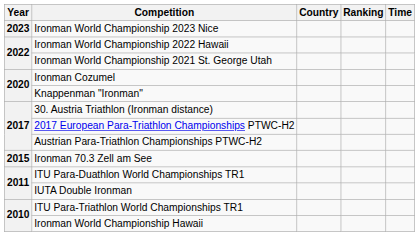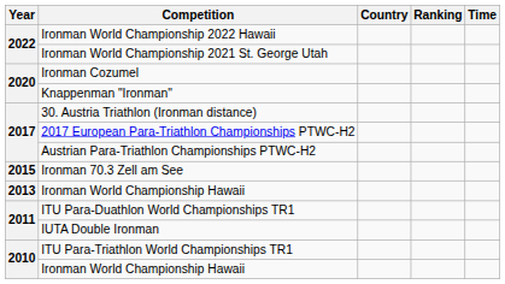- row: 2023 | Ironman World Championship 2023 Nice
+ row: 2013 | Ironman World Championship Hawaii
